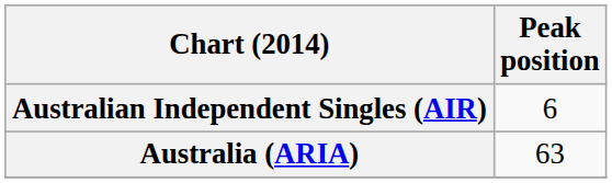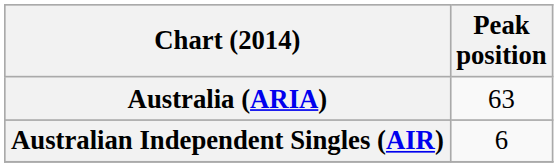rows swapped: Australia (ARIA) <-> Australian Independent Singles (AIR)
